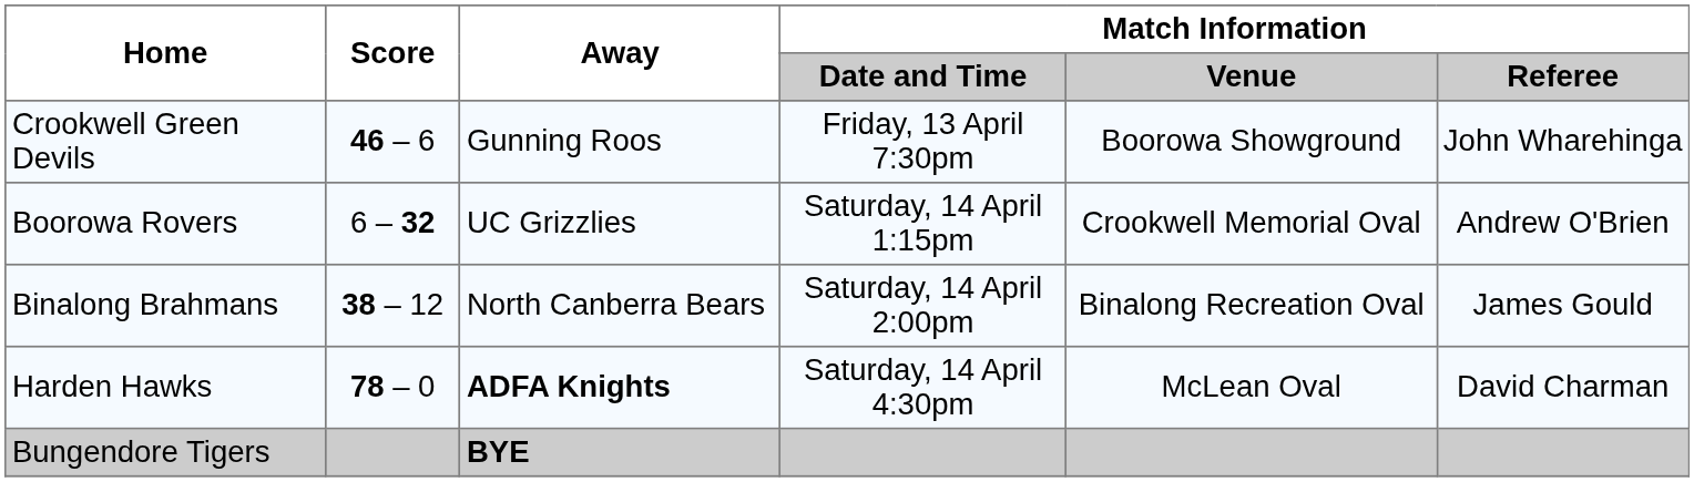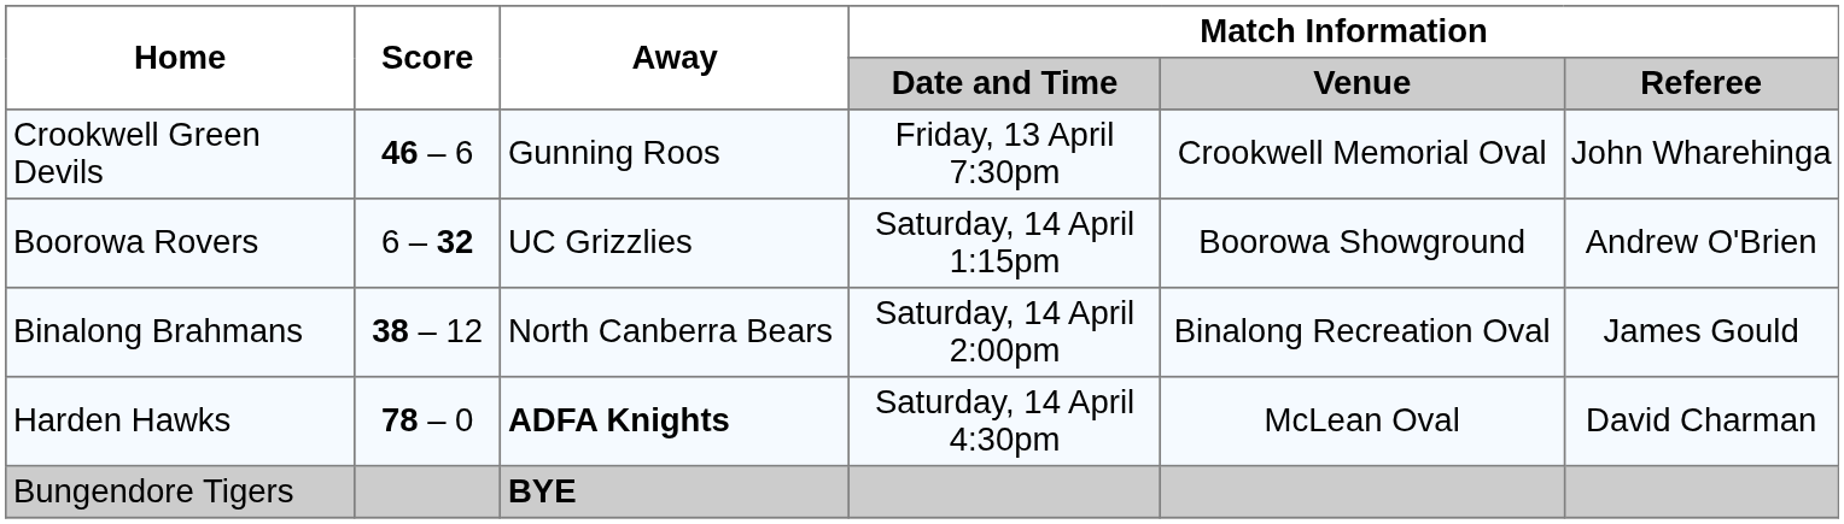Crookwell Green Devils | Match Information / Venue: Boorowa Showground -> Crookwell Memorial Oval
Boorowa Rovers | Match Information / Venue: Crookwell Memorial Oval -> Boorowa Showground
